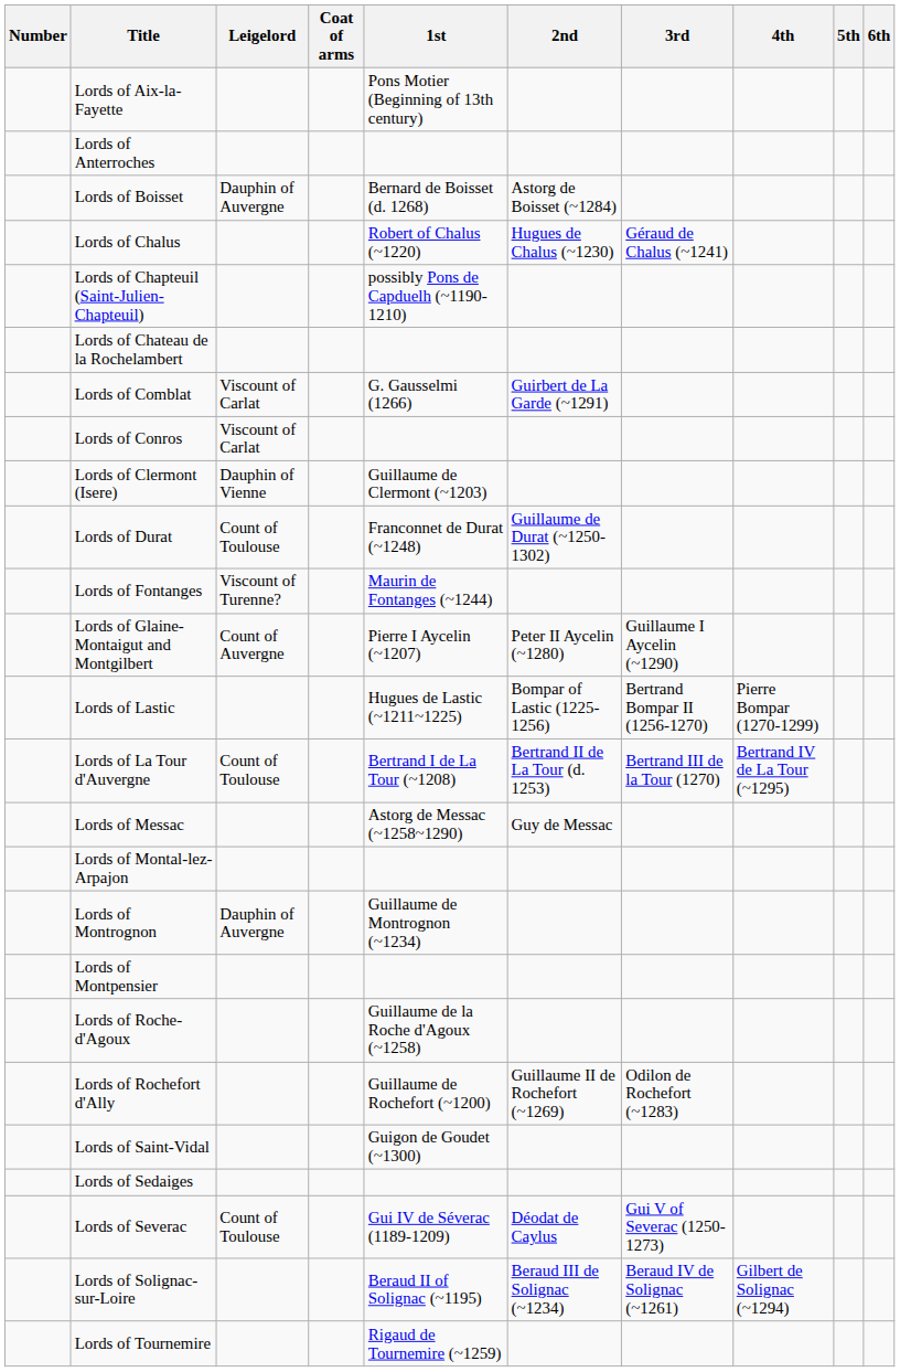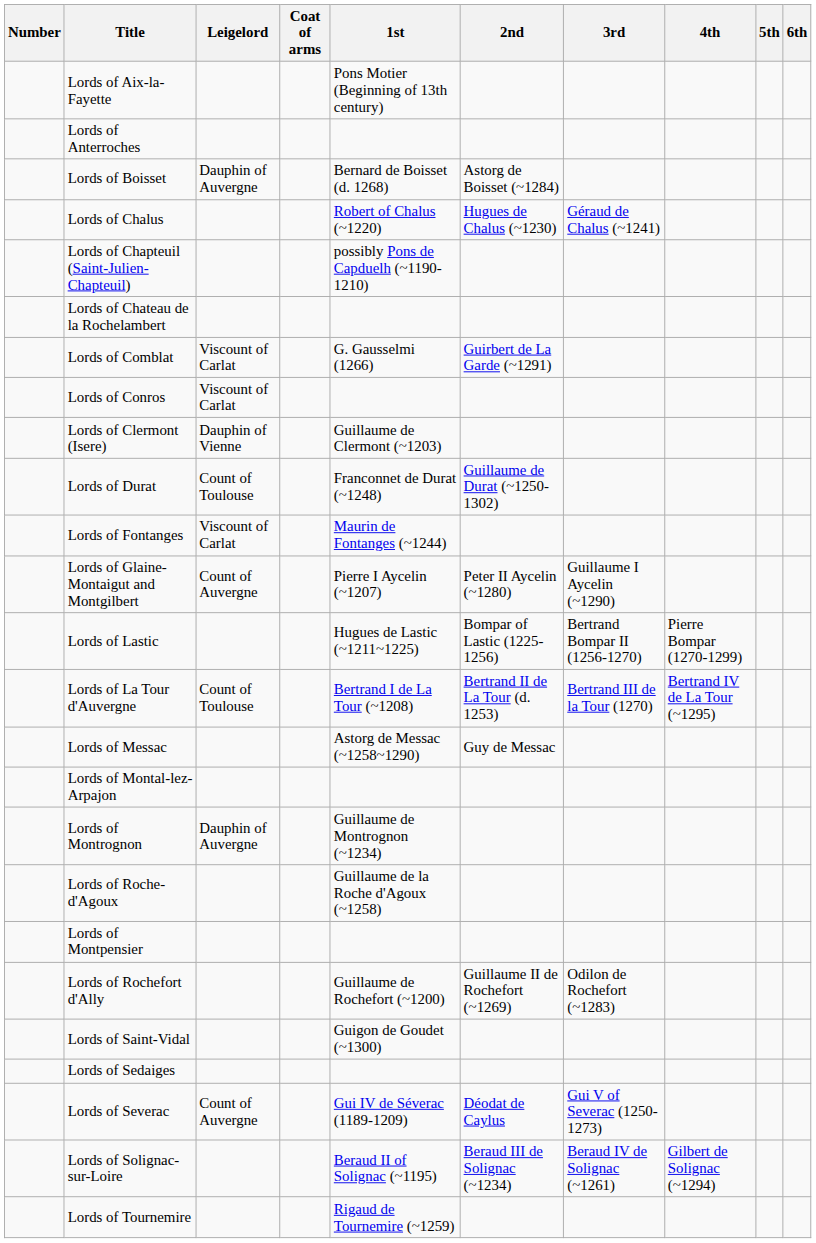Lords of Fontanges | Leigelord: Viscount of Turenne? -> Viscount of Carlat
rows swapped: Lords of Montpensier <-> Lords of Roche-d'Agoux
Lords of Severac | Leigelord: Count of Toulouse -> Count of Auvergne
